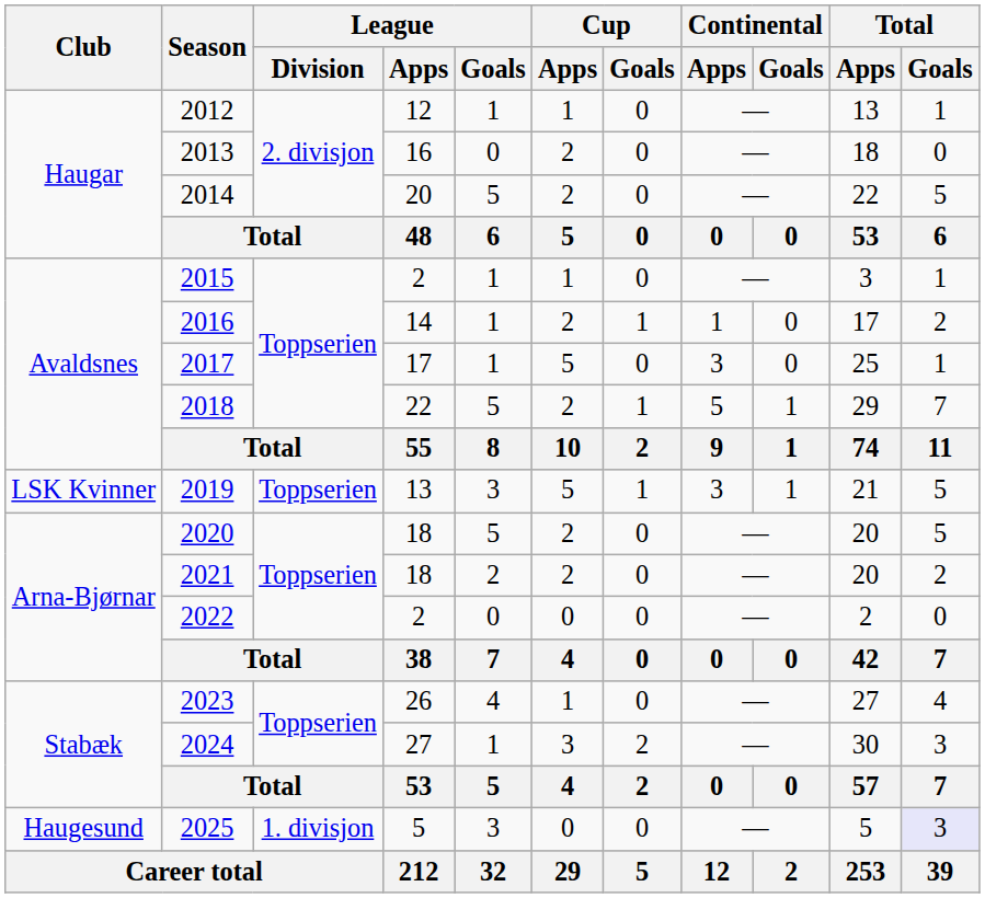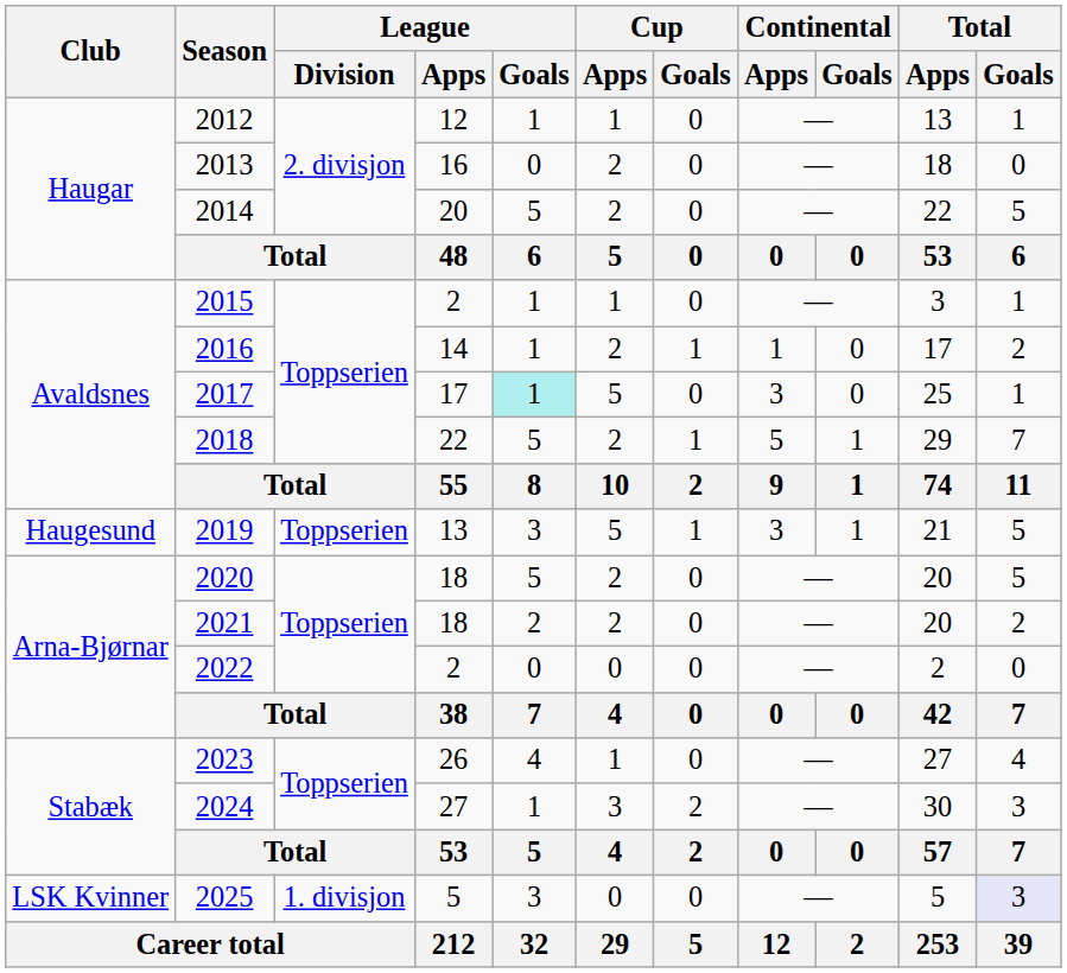2017 | League / Goals: no background -> paleturquoise background
2019 | Club: LSK Kvinner -> Haugesund
2025 | Club: Haugesund -> LSK Kvinner
